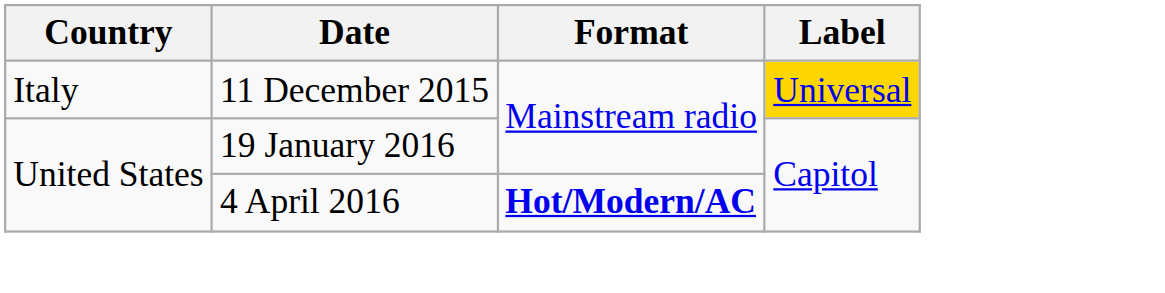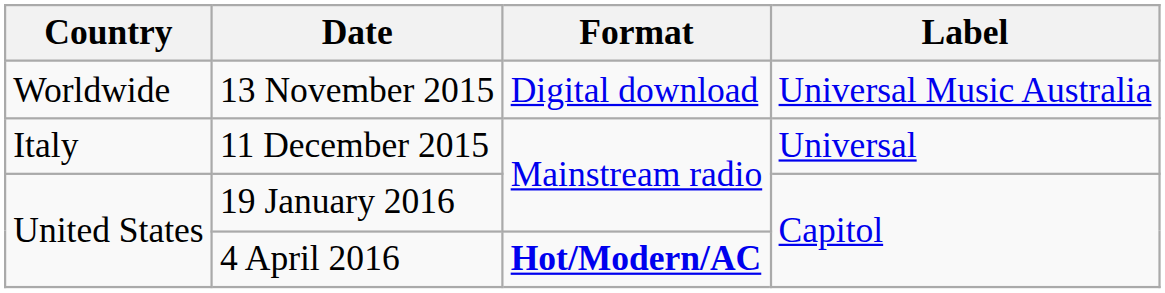+ row: Worldwide | 13 November 2015 | Digital download | Universal Music Australia
11 December 2015 | Label: gold background -> no background
